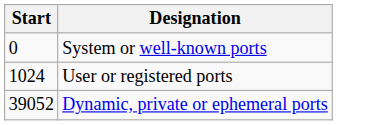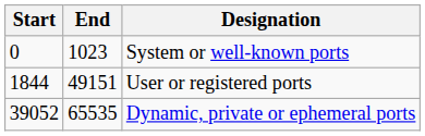+ column: End | 1023 | 49151 | 65535
User or registered ports | Start: 1024 -> 1844
